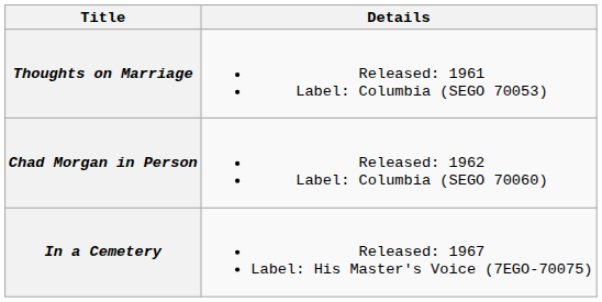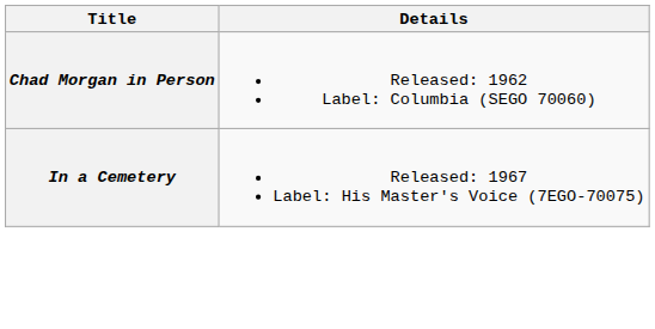- row: Thoughts on Marriage | Released: 1961 Label: Columbia (SEGO 70053)
